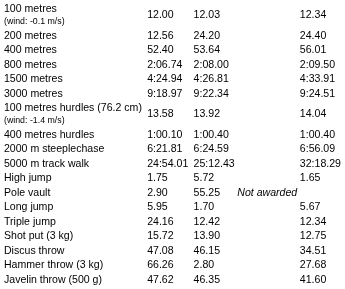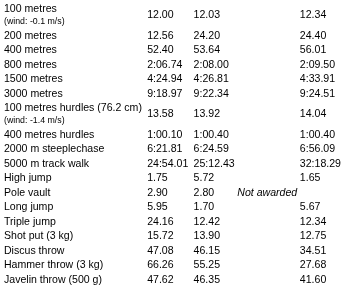Pole vault | column 5: 55.25 -> 2.80
Hammer throw (3 kg) | column 5: 2.80 -> 55.25
